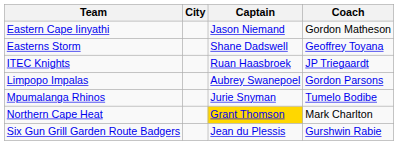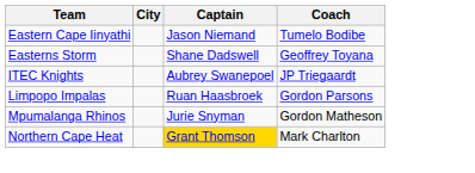Eastern Cape Iinyathi | Coach: Gordon Matheson -> Tumelo Bodibe
ITEC Knights | Captain: Ruan Haasbroek -> Aubrey Swanepoel
Limpopo Impalas | Captain: Aubrey Swanepoel -> Ruan Haasbroek
Mpumalanga Rhinos | Coach: Tumelo Bodibe -> Gordon Matheson
- row: Six Gun Grill Garden Route Badgers | Jean du Plessis | Gurshwin Rabie
